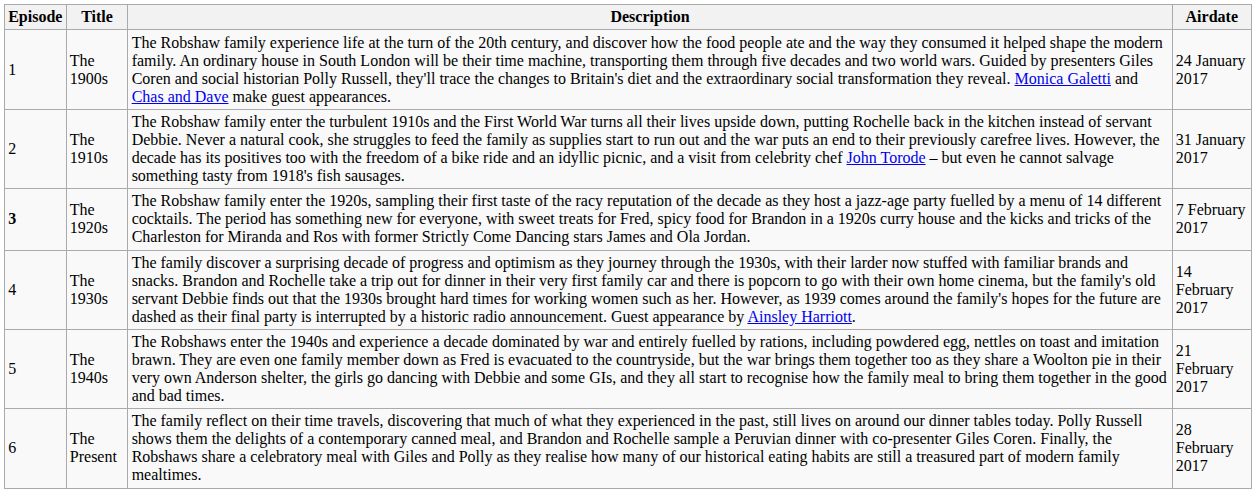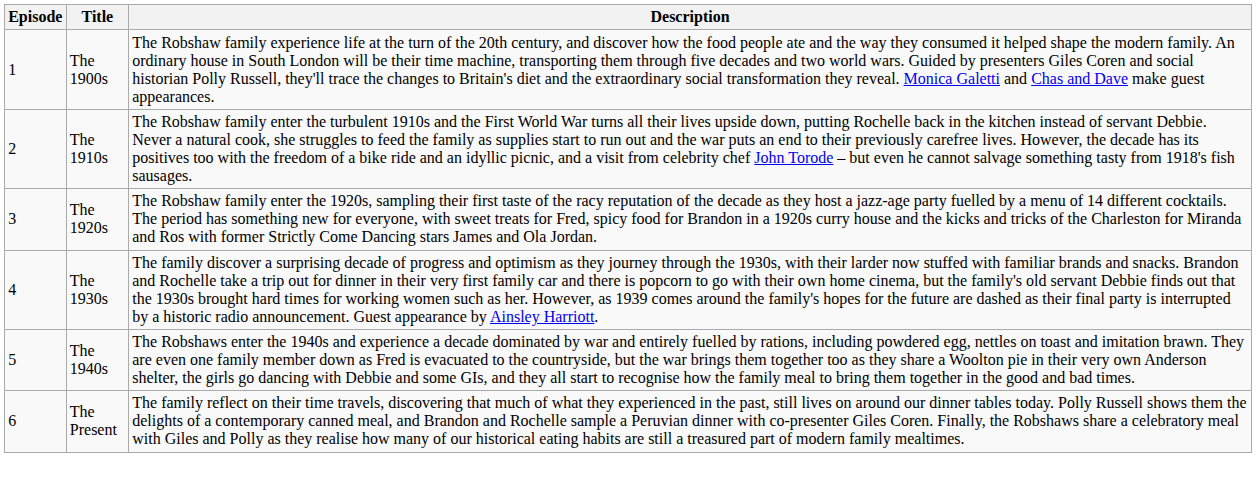- column: Airdate | 24 January 2017 | 31 January 2017 | 7 February 2017 | 14 February 2017 | 21 February 2017 | 28 February 2017
The 1920s | Episode: bold -> normal
